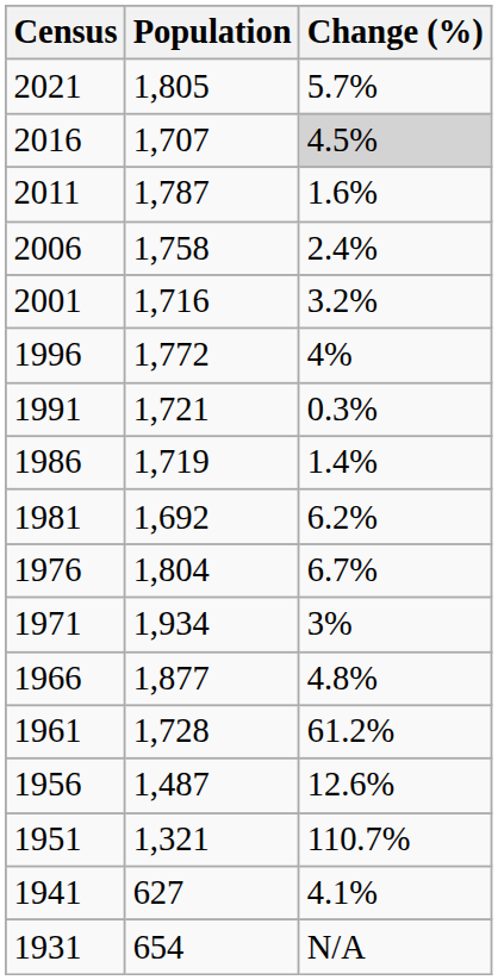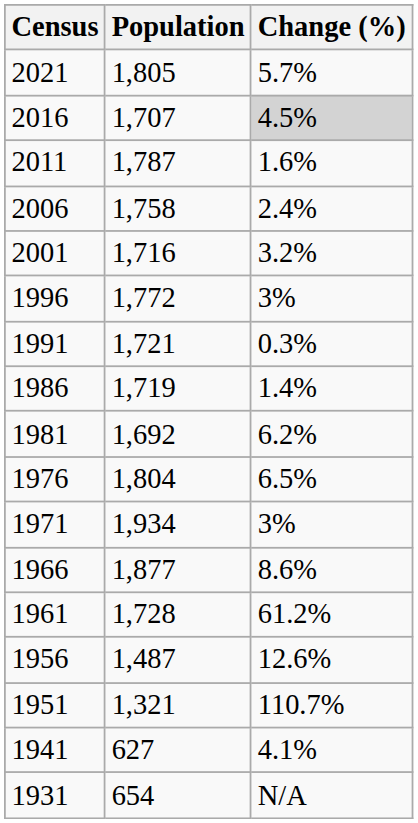1996 | Change (%): 4% -> 3%
1976 | Change (%): 6.7% -> 6.5%
1966 | Change (%): 4.8% -> 8.6%
